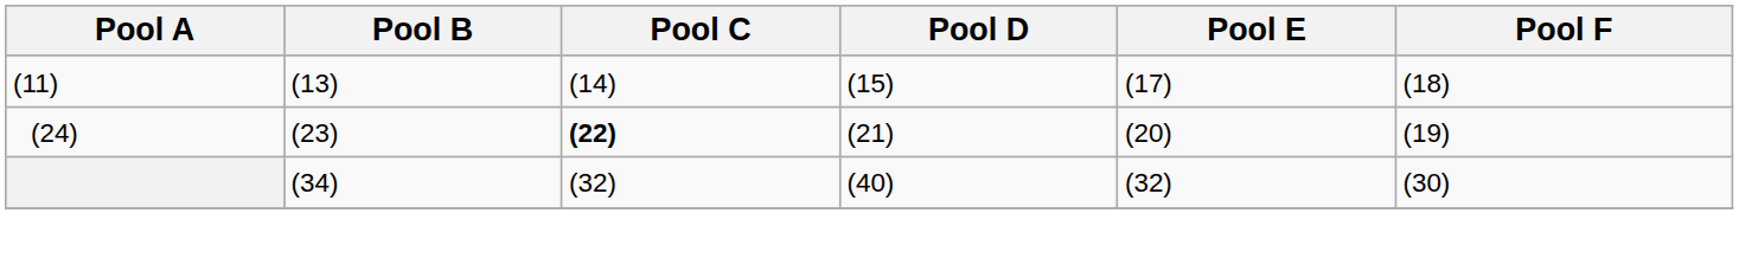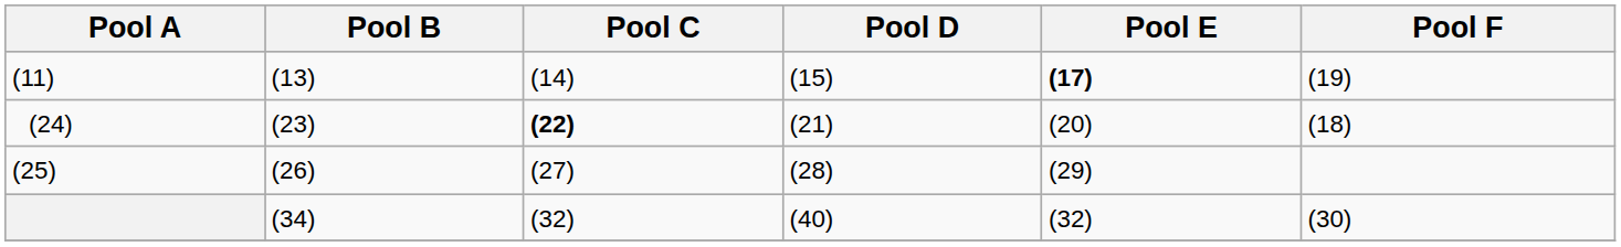(11) | Pool E: normal -> bold
(11) | Pool F: (18) -> (19)
(24) | Pool F: (19) -> (18)
+ row: (25) | (26) | (27) | (28) | (29)
